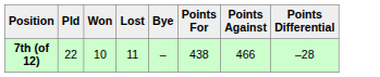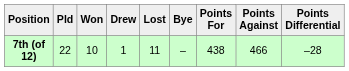+ column: Drew | 1
